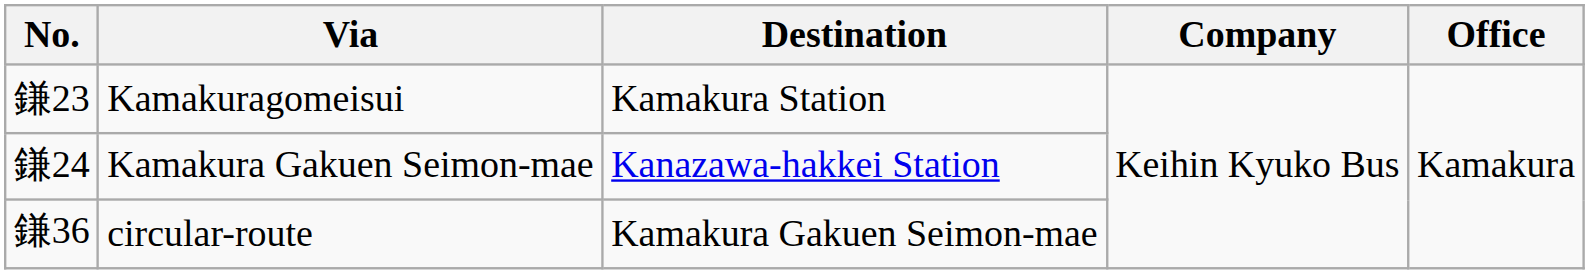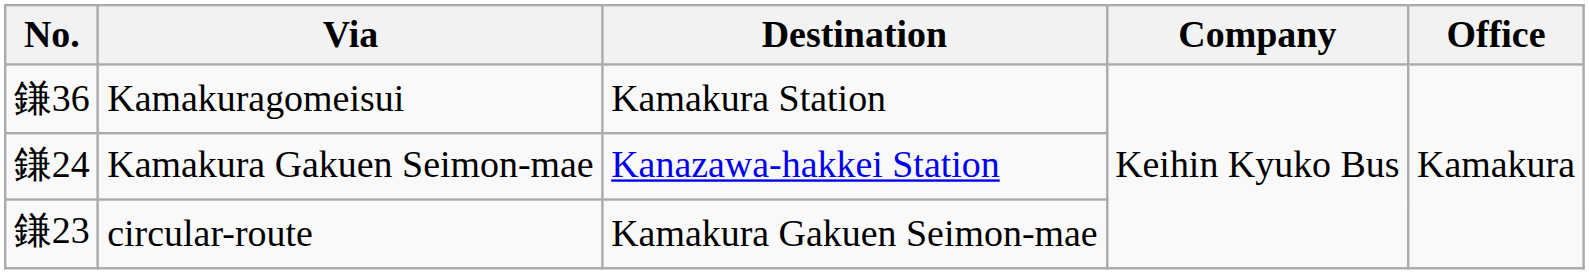Kamakuragomeisui | No.: 鎌23 -> 鎌36
circular-route | No.: 鎌36 -> 鎌23
